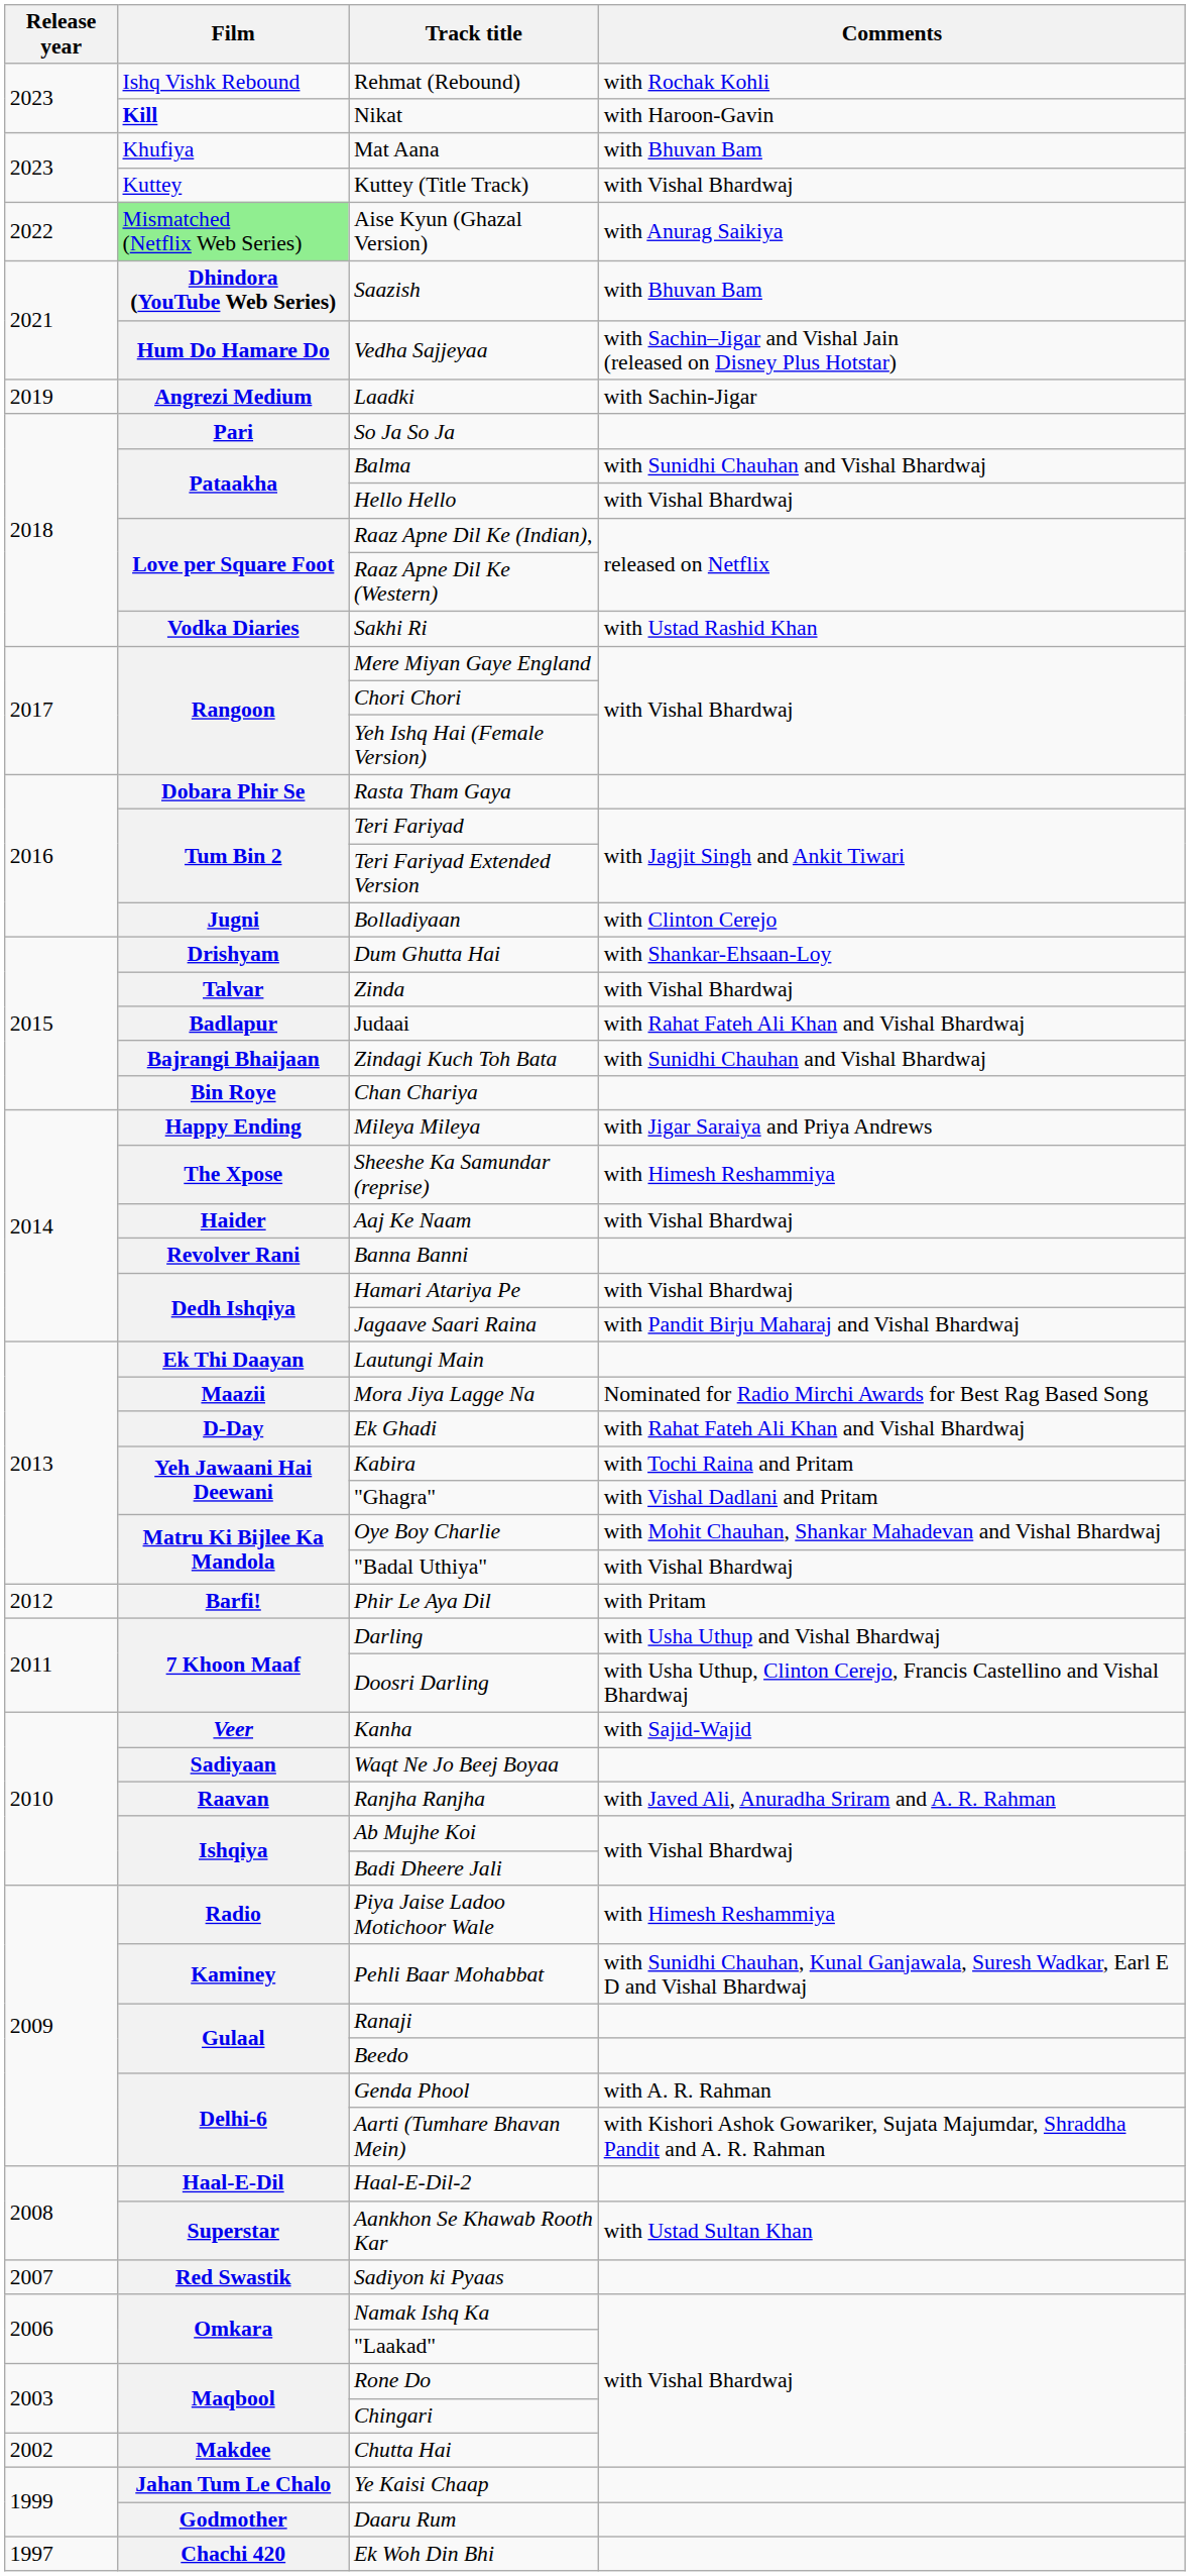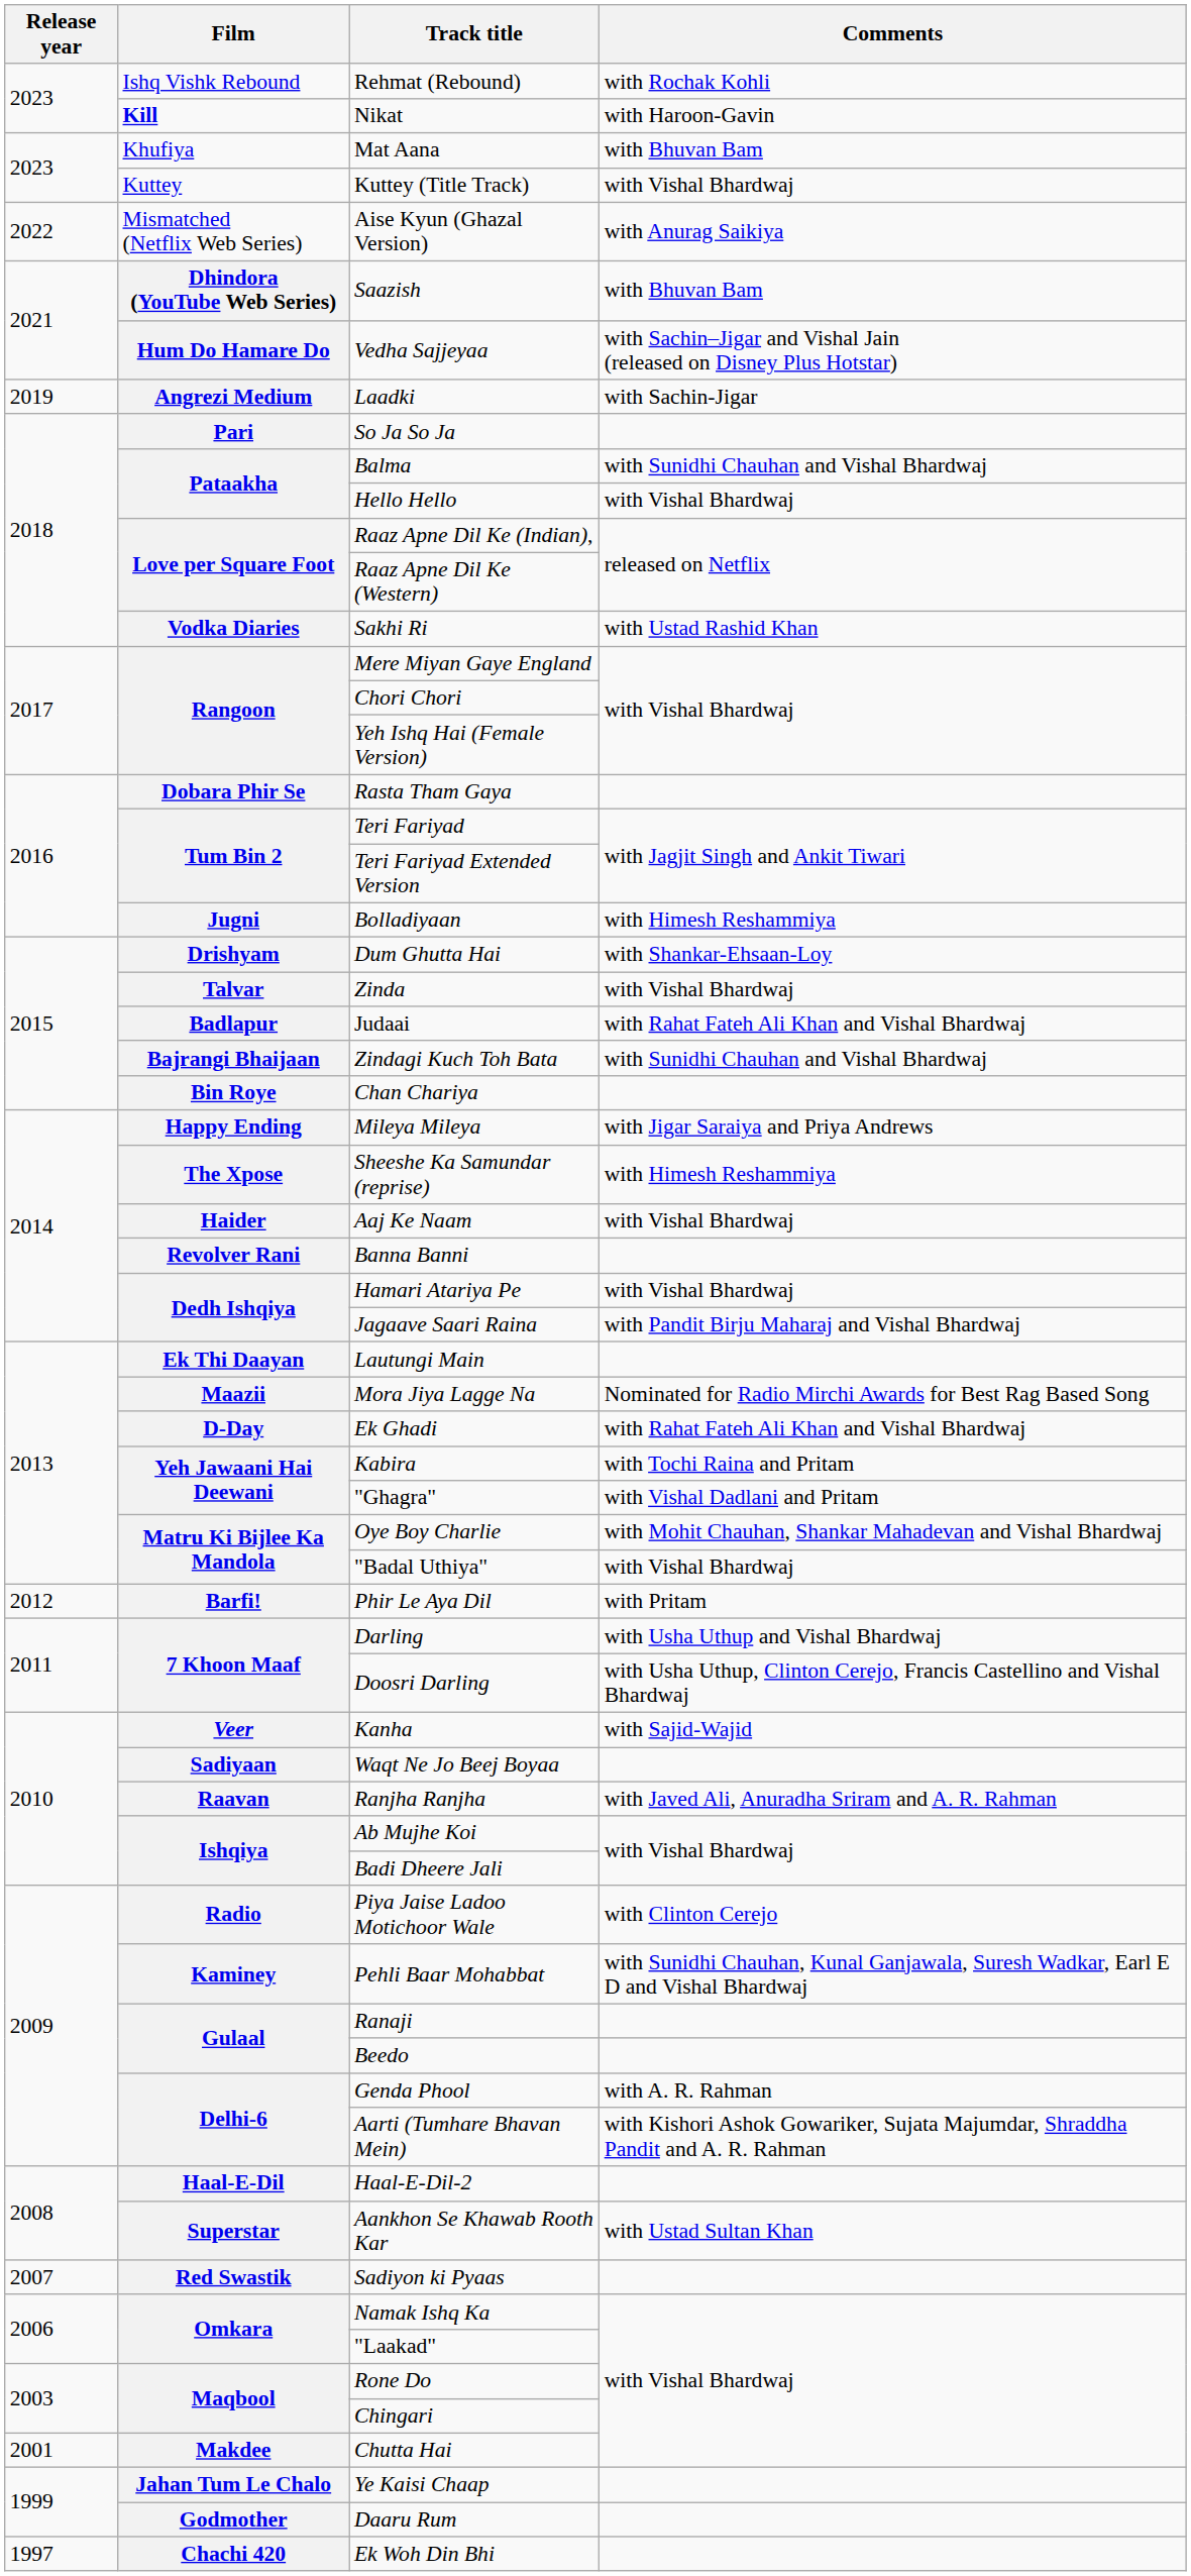Aise Kyun (Ghazal Version) | Film: lightgreen background -> no background
Bolladiyaan | Comments: with Clinton Cerejo -> with Himesh Reshammiya
Piya Jaise Ladoo Motichoor Wale | Comments: with Himesh Reshammiya -> with Clinton Cerejo
Chutta Hai | Release year: 2002 -> 2001
